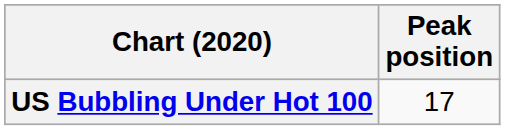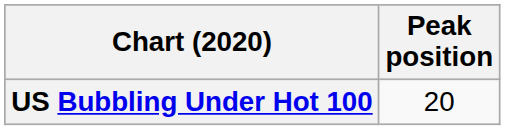US Bubbling Under Hot 100 | Peak position: 17 -> 20
